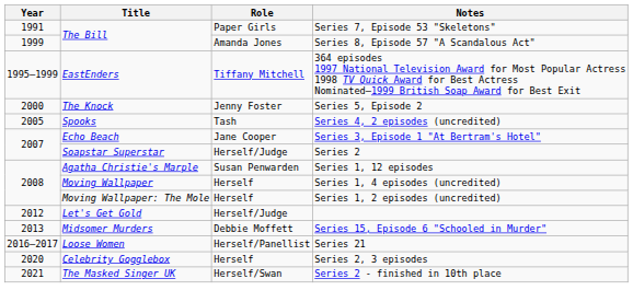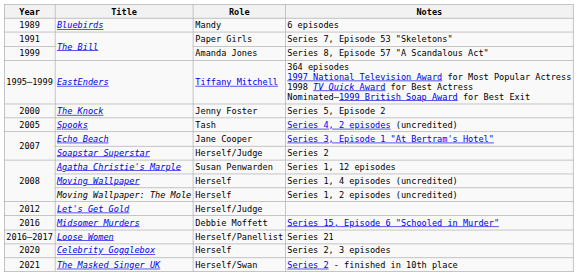+ row: 1989 | Bluebirds | Mandy | 6 episodes
Series 15, Episode 6 "Schooled in Murder" | Year: 2013 -> 2016
